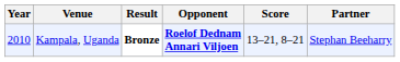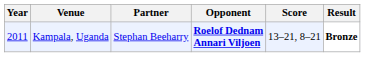columns swapped: Partner <-> Result
Kampala, Uganda | Year: 2010 -> 2011
